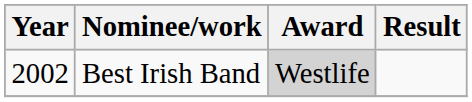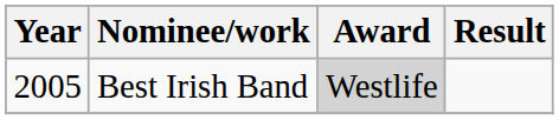Best Irish Band | Year: 2002 -> 2005
